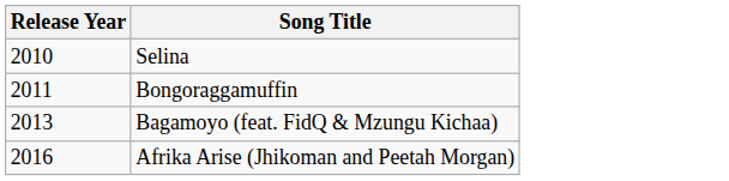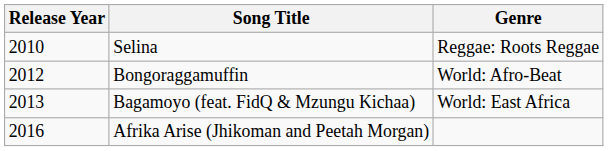+ column: Genre | Reggae: Roots Reggae | World: Afro-Beat | World: East Africa
Bongoraggamuffin | Release Year: 2011 -> 2012
